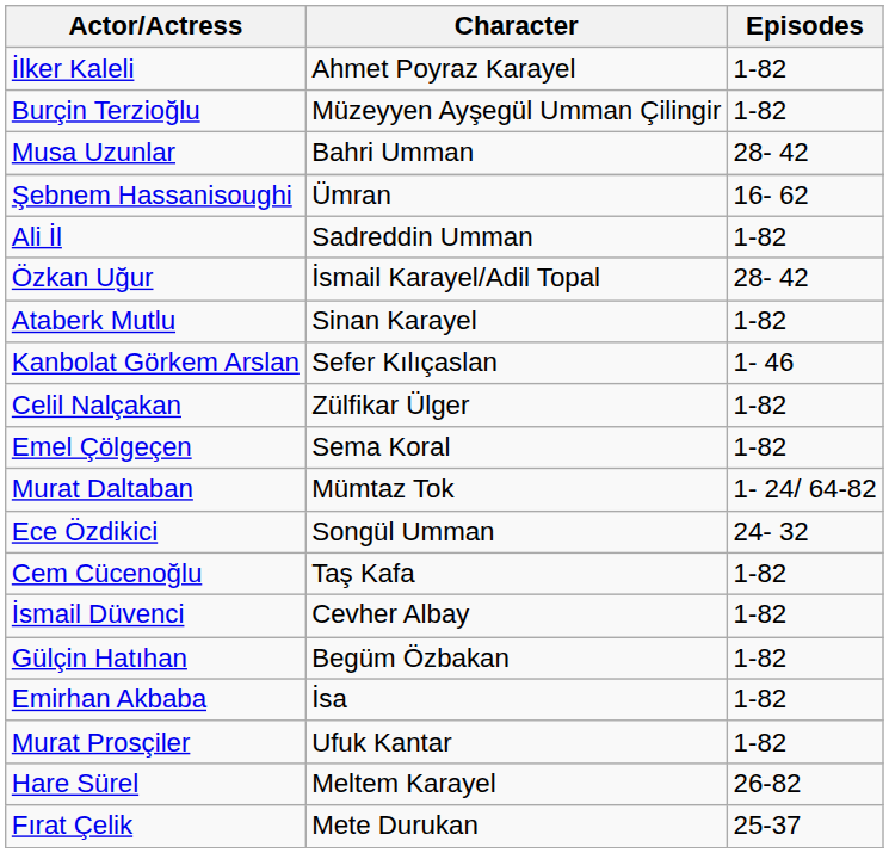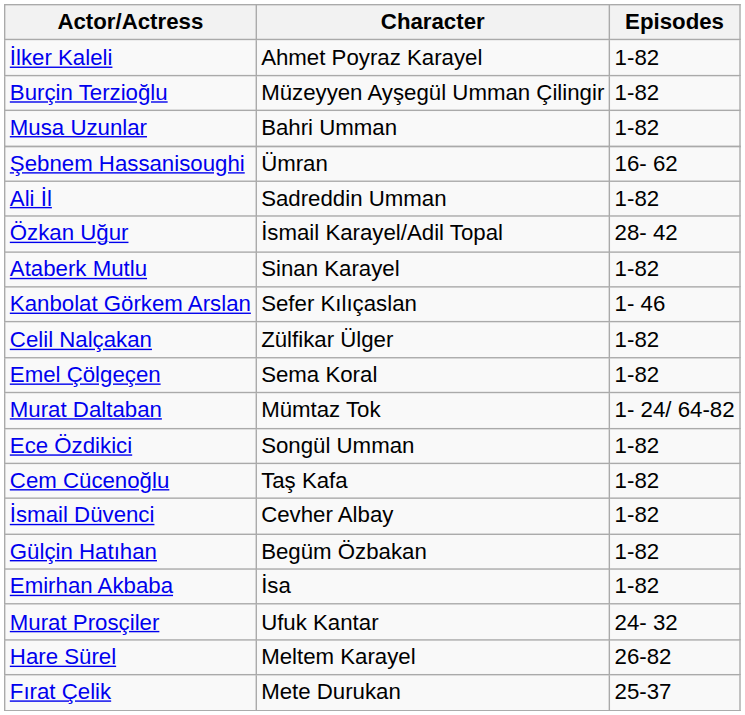Musa Uzunlar | Episodes: 28- 42 -> 1-82
Ece Özdikici | Episodes: 24- 32 -> 1-82
Murat Prosçiler | Episodes: 1-82 -> 24- 32
